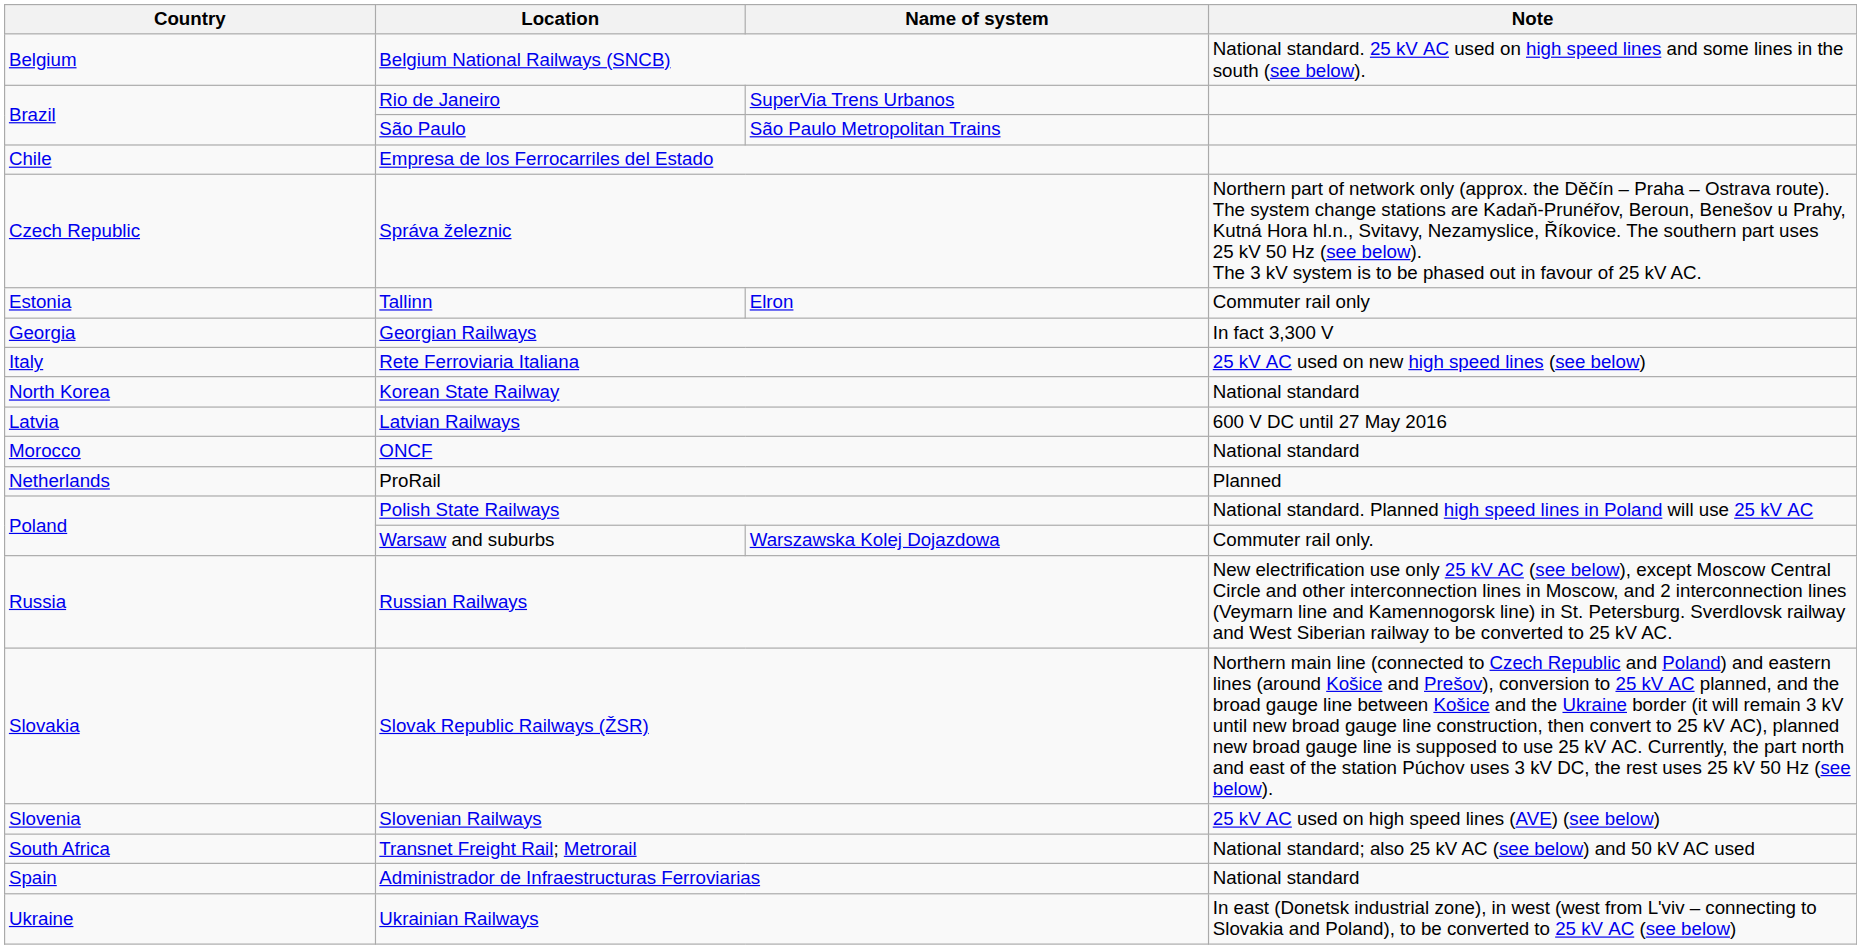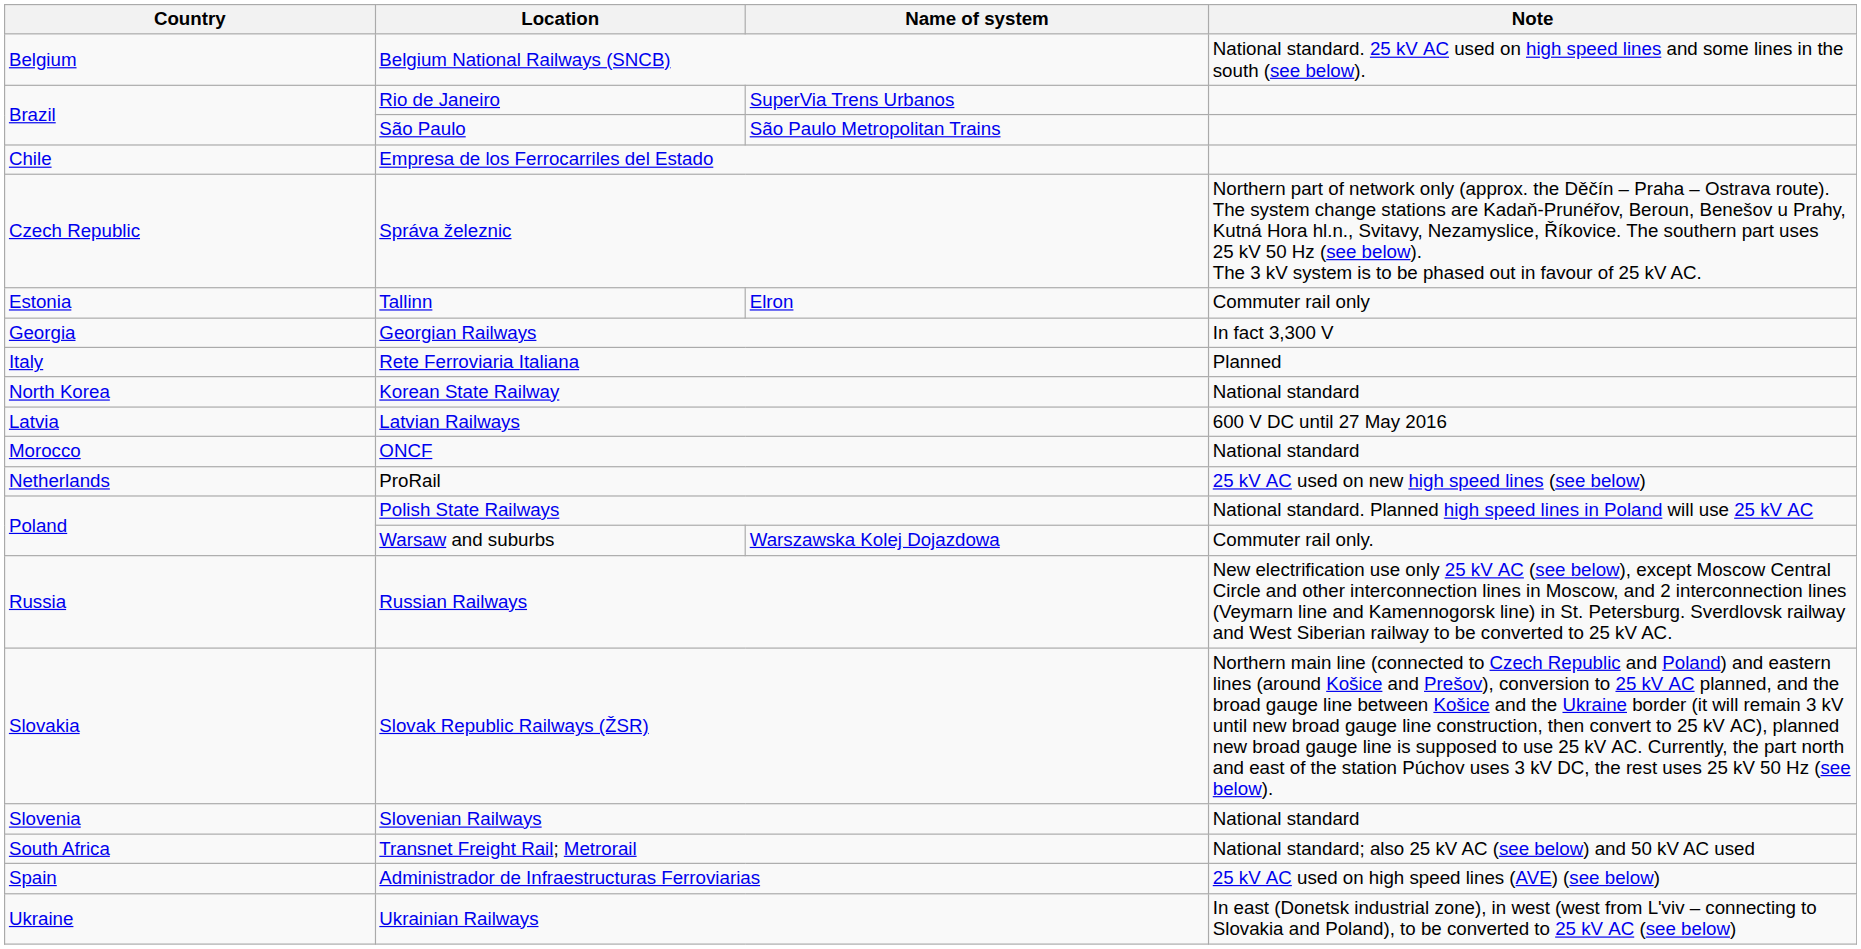Rete Ferroviaria Italiana | Note: 25 kV AC used on new high speed lines (see below) -> Planned
ProRail | Note: Planned -> 25 kV AC used on new high speed lines (see below)
Slovenian Railways | Note: 25 kV AC used on high speed lines (AVE) (see below) -> National standard
Administrador de Infraestructuras Ferroviarias | Note: National standard -> 25 kV AC used on high speed lines (AVE) (see below)
